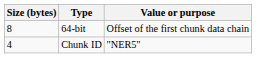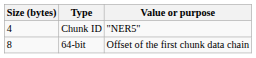rows swapped: Chunk ID <-> 64-bit
